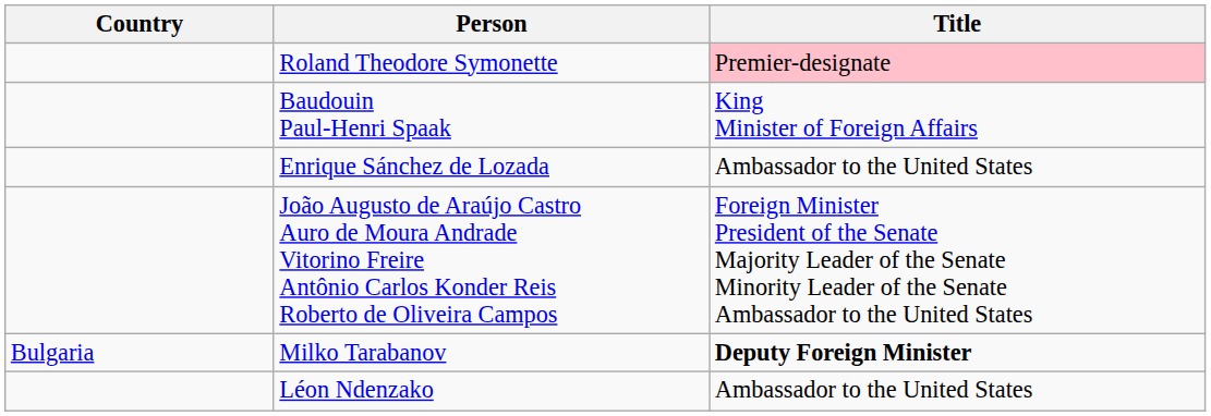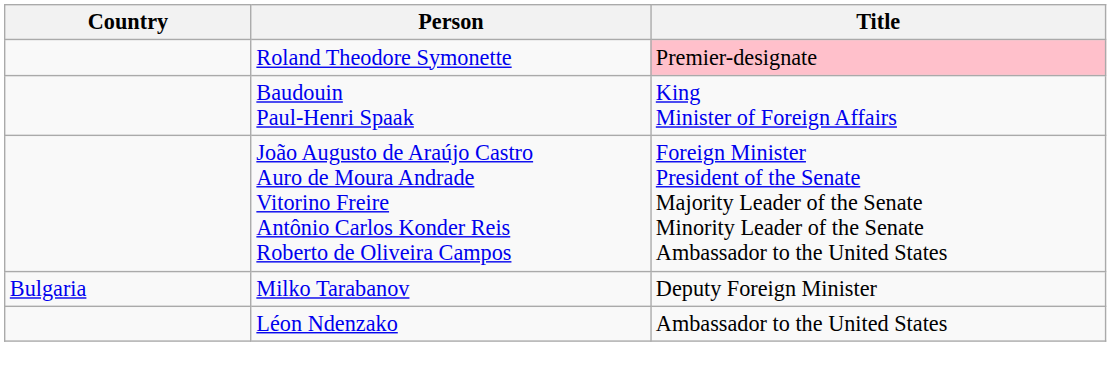- row: Enrique Sánchez de Lozada | Ambassador to the United States
Milko Tarabanov | Title: bold -> normal
